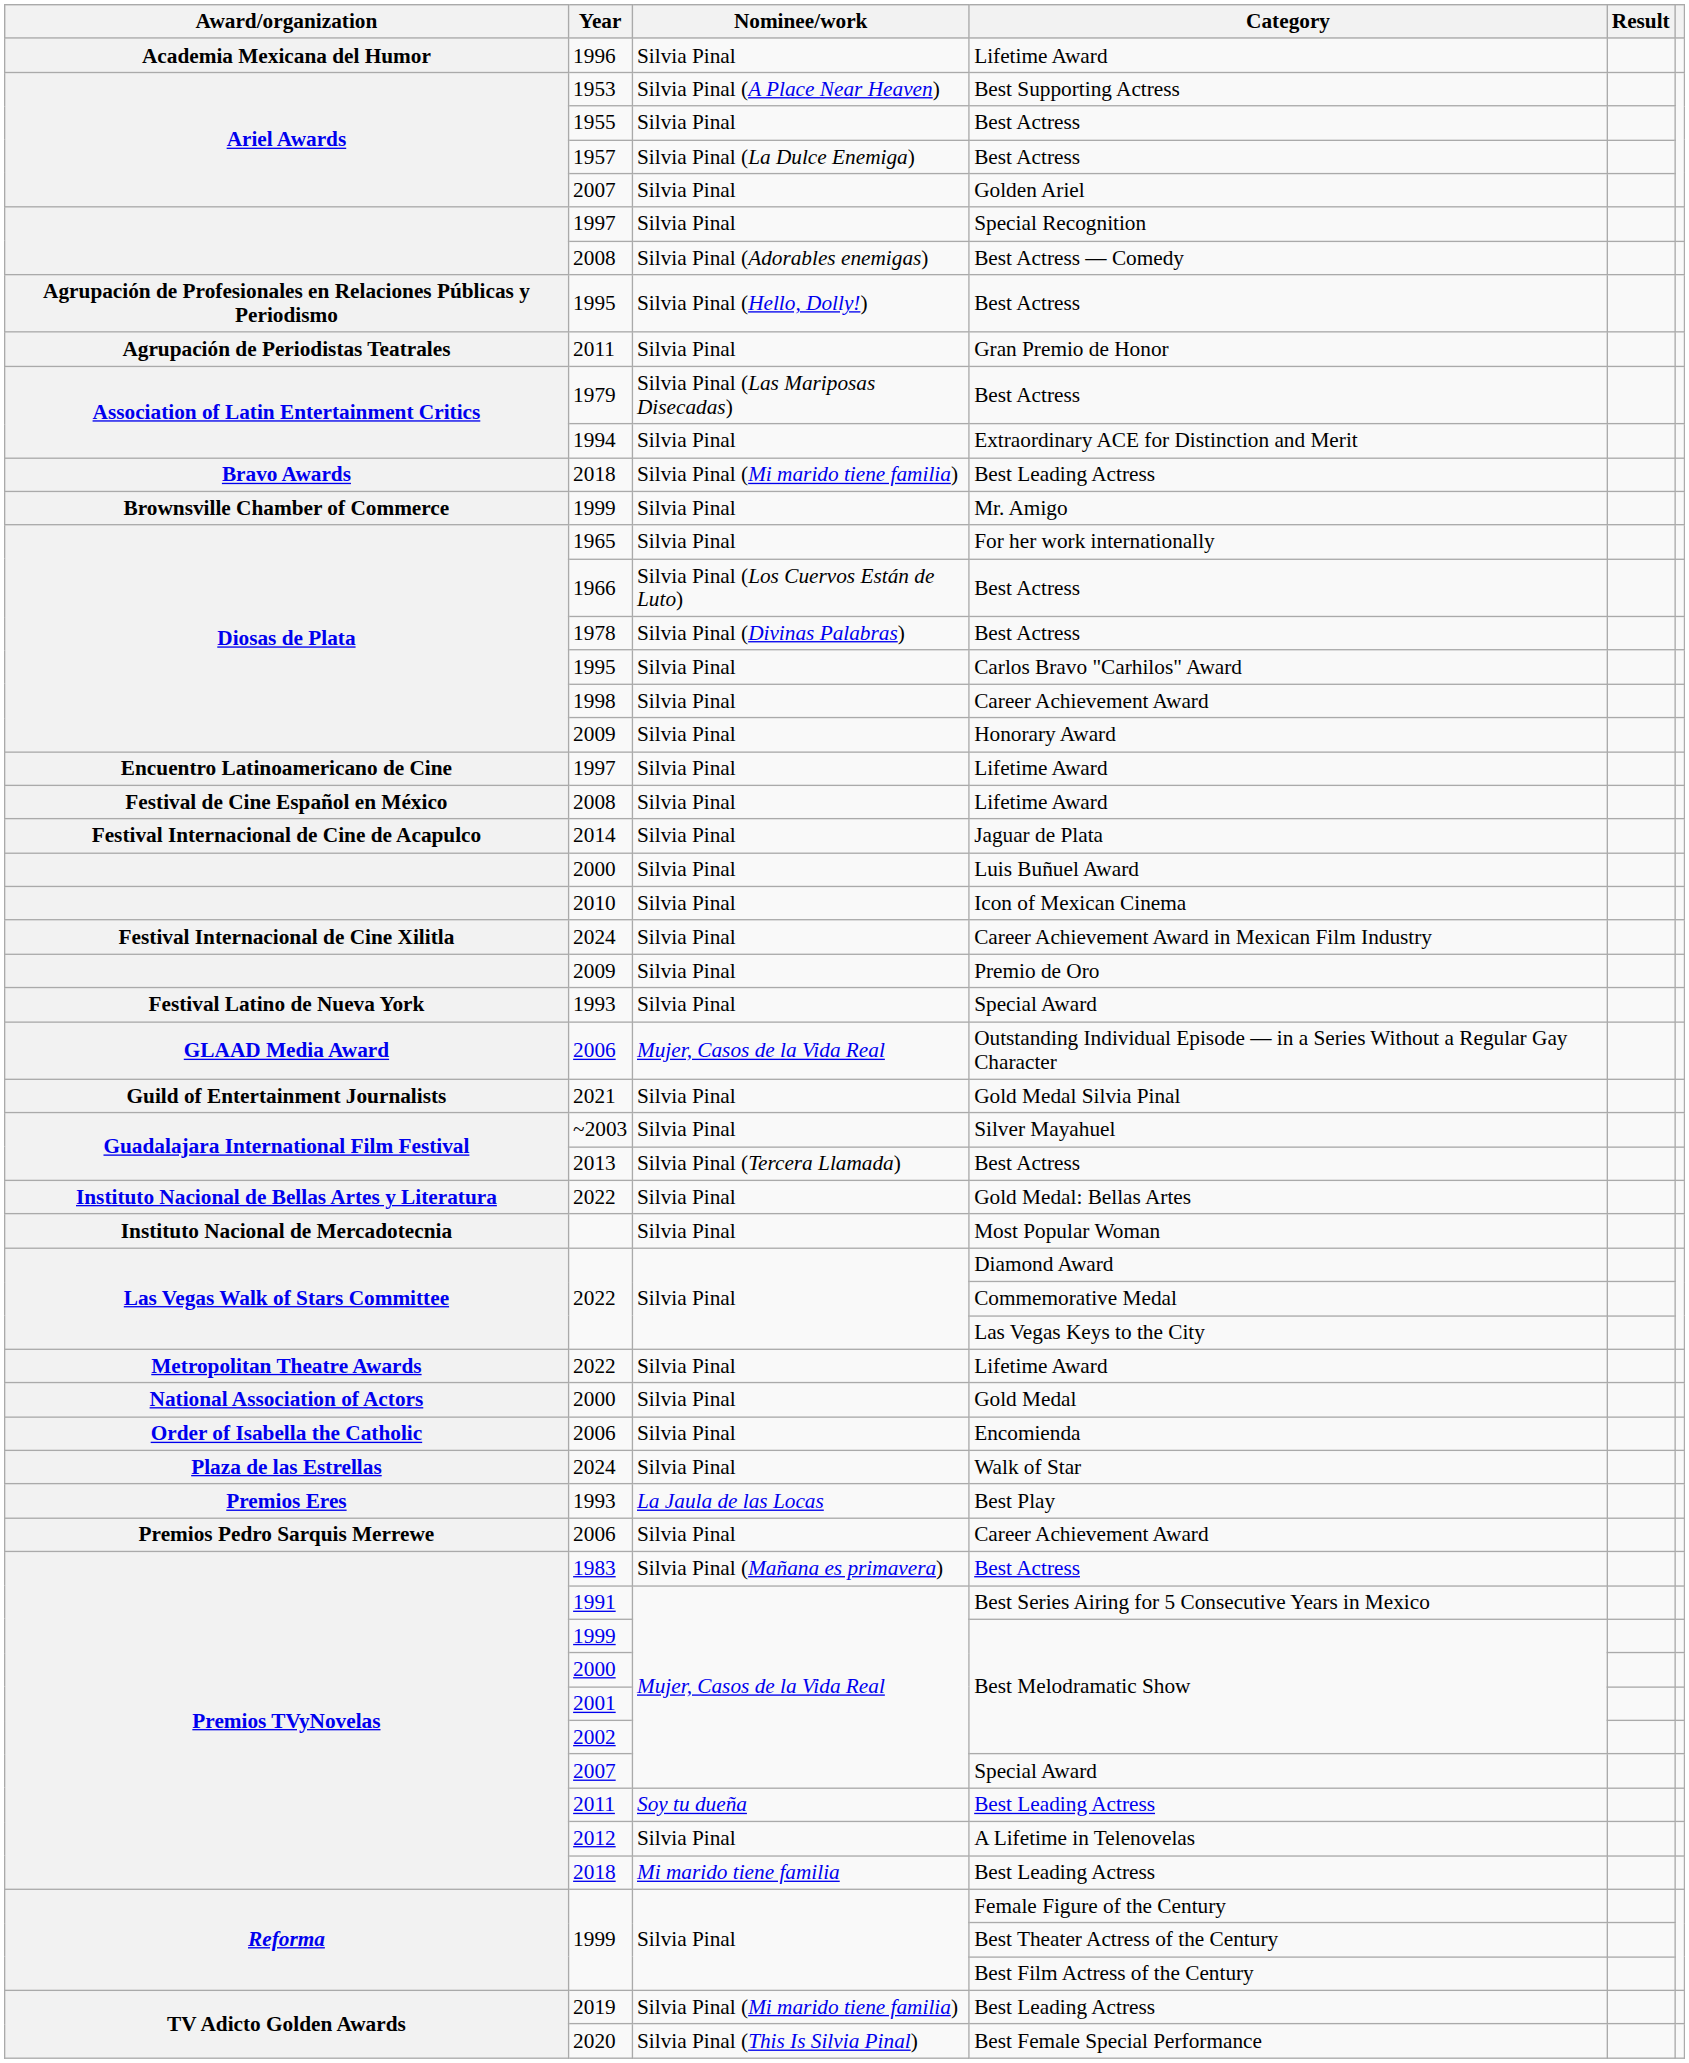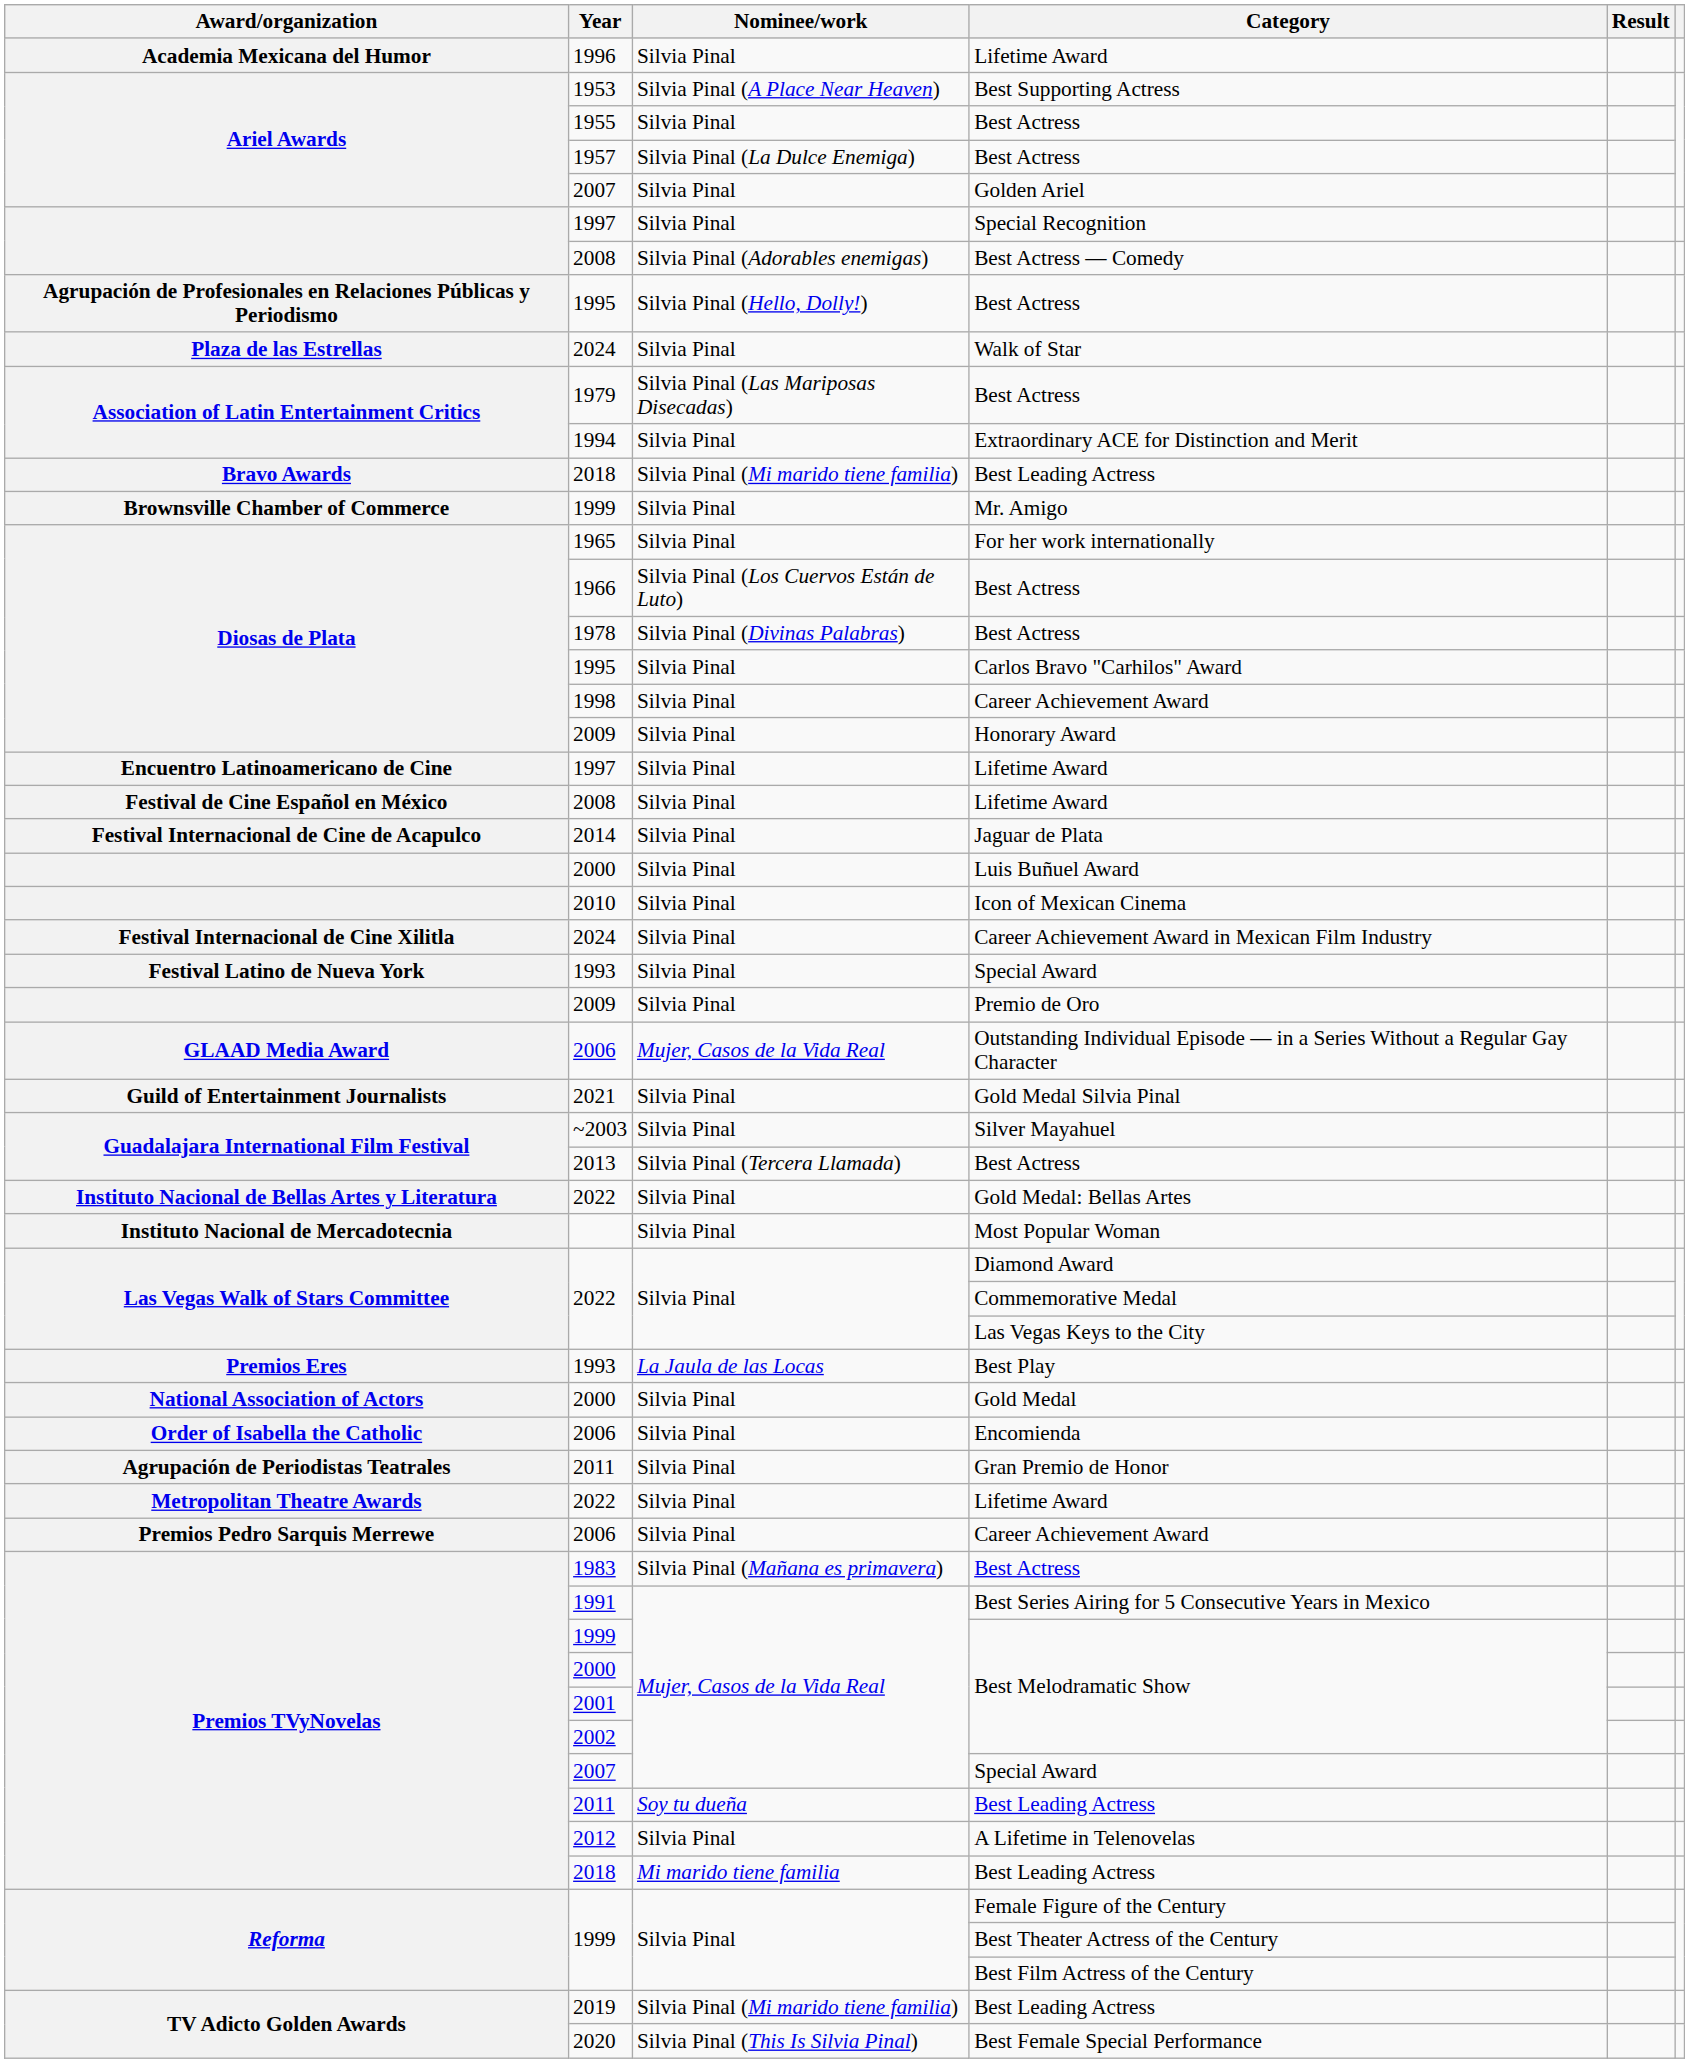rows swapped: Gran Premio de Honor <-> Walk of Star
rows swapped: Premio de Oro <-> 1993 / Special Award
rows swapped: 2022 / Lifetime Award <-> Best Play
